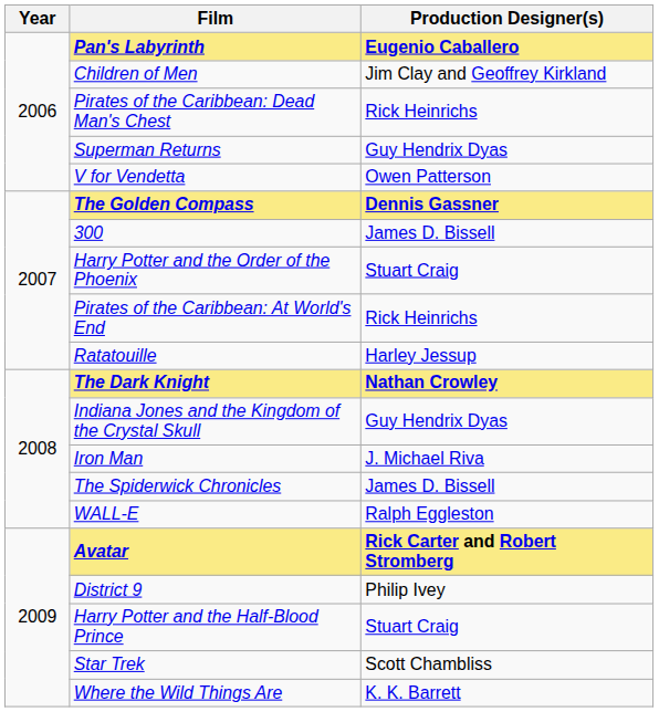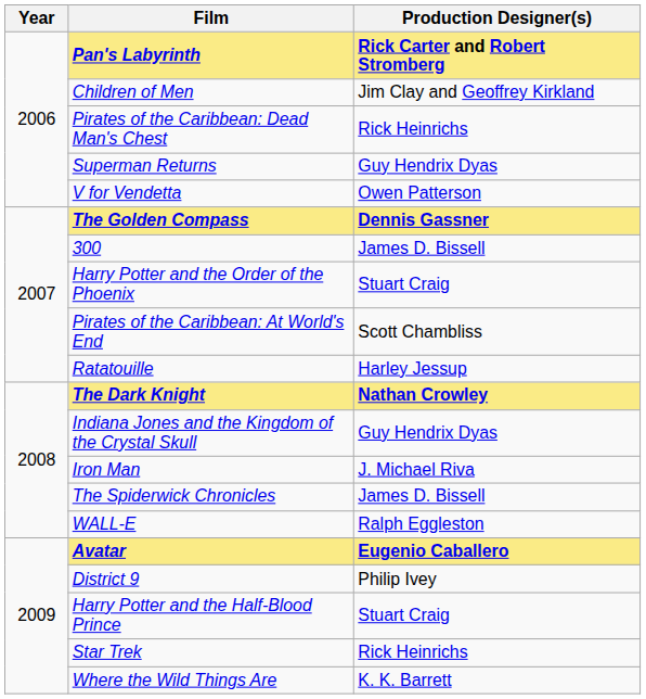Pan's Labyrinth | Production Designer(s): Eugenio Caballero -> Rick Carter and Robert Stromberg
Pirates of the Caribbean: At World's End | Production Designer(s): Rick Heinrichs -> Scott Chambliss
Avatar | Production Designer(s): Rick Carter and Robert Stromberg -> Eugenio Caballero
Star Trek | Production Designer(s): Scott Chambliss -> Rick Heinrichs
